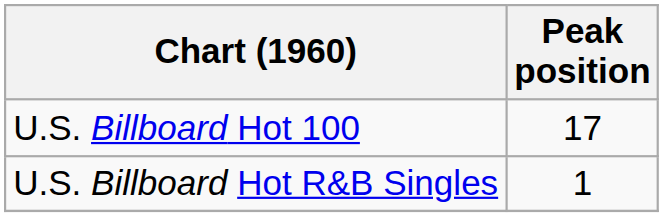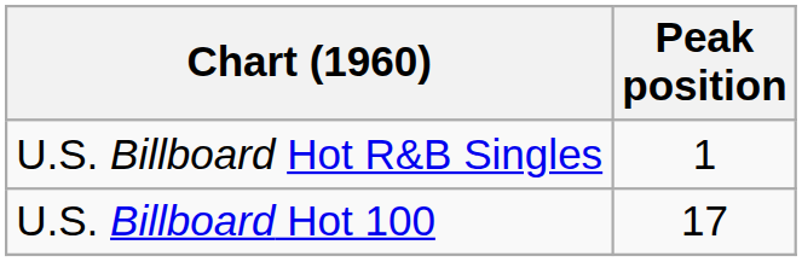rows swapped: U.S. Billboard Hot 100 <-> U.S. Billboard Hot R&B Singles
